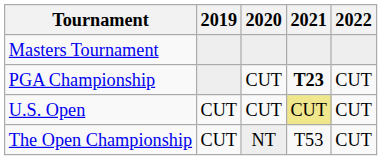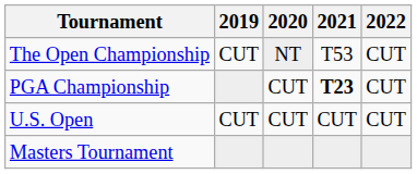rows swapped: Masters Tournament <-> The Open Championship
U.S. Open | 2021: khaki background -> no background
